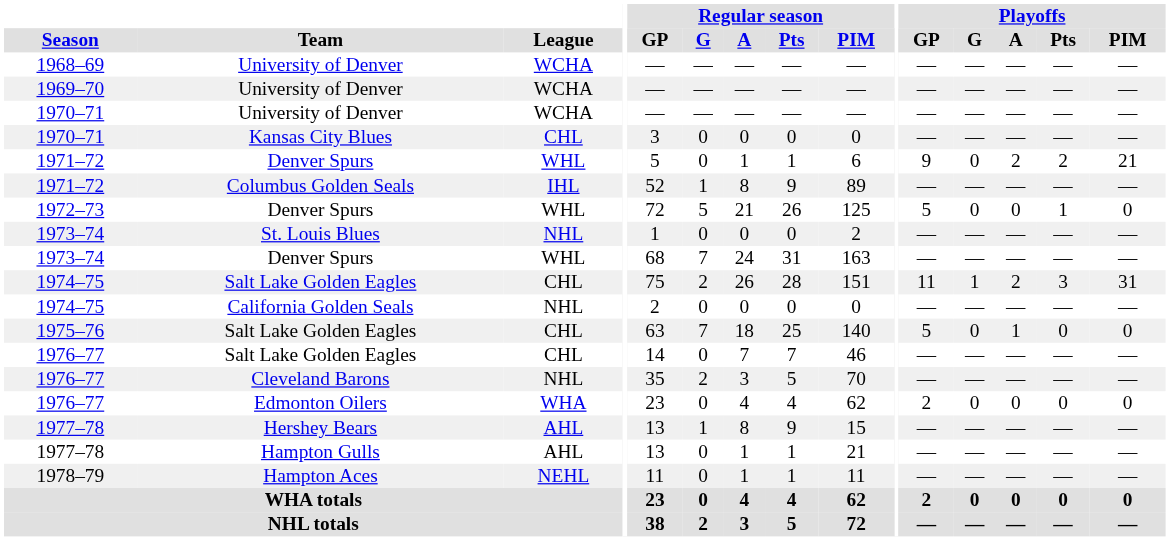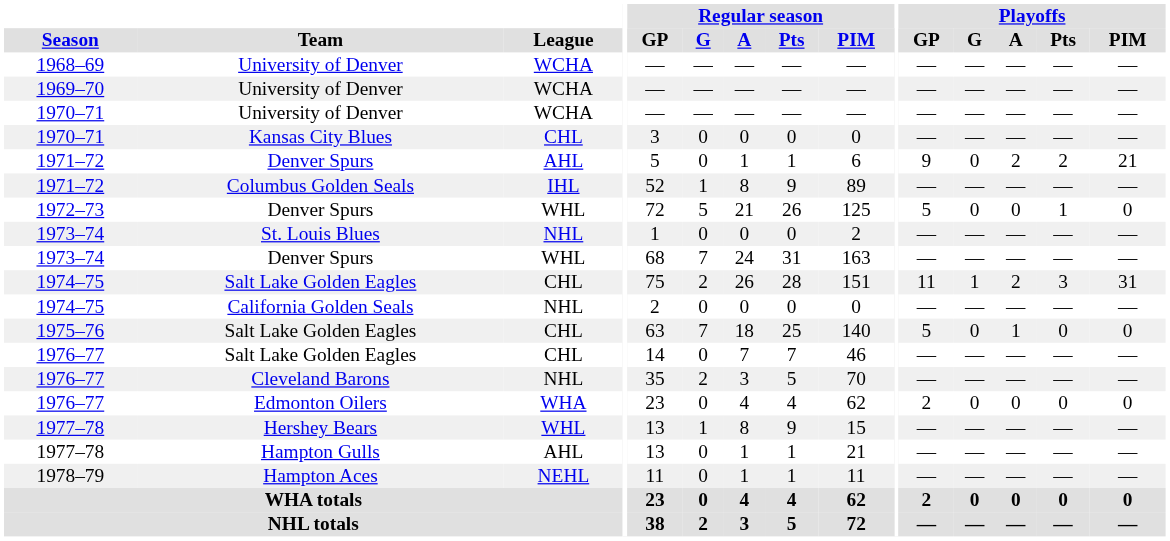1971–72 / Denver Spurs | League: WHL -> AHL
Hershey Bears | League: AHL -> WHL
